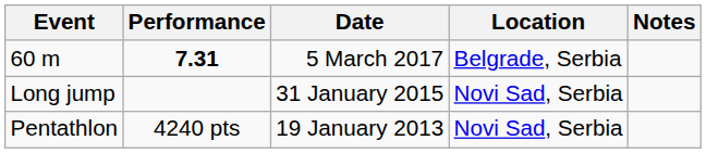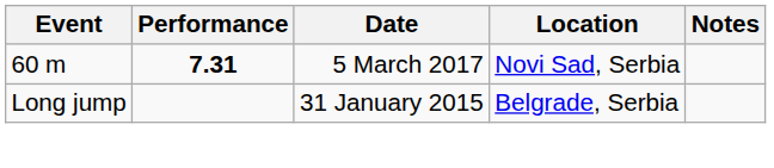60 m | Location: Belgrade, Serbia -> Novi Sad, Serbia
Long jump | Location: Novi Sad, Serbia -> Belgrade, Serbia
- row: Pentathlon | 4240 pts | 19 January 2013 | Novi Sad, Serbia
